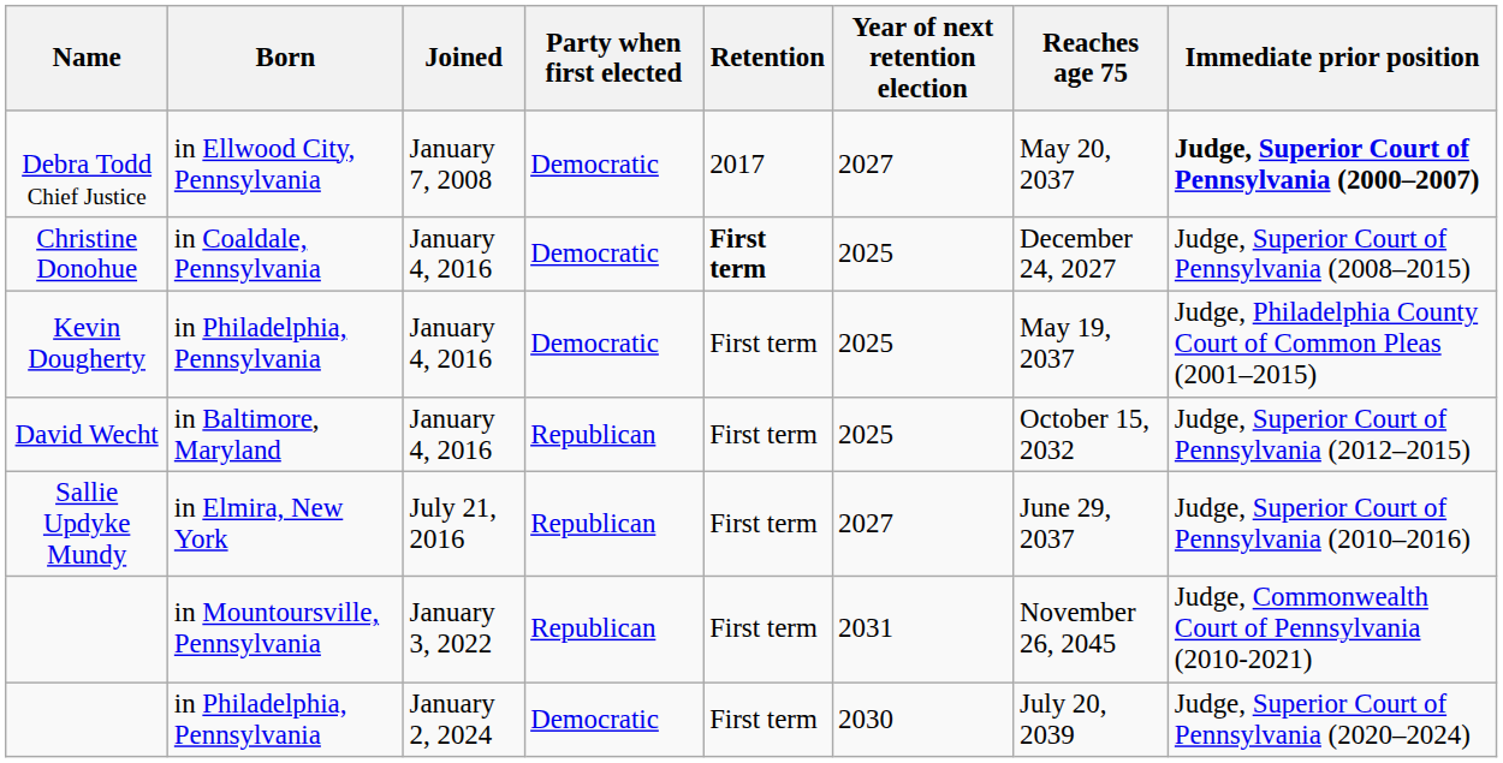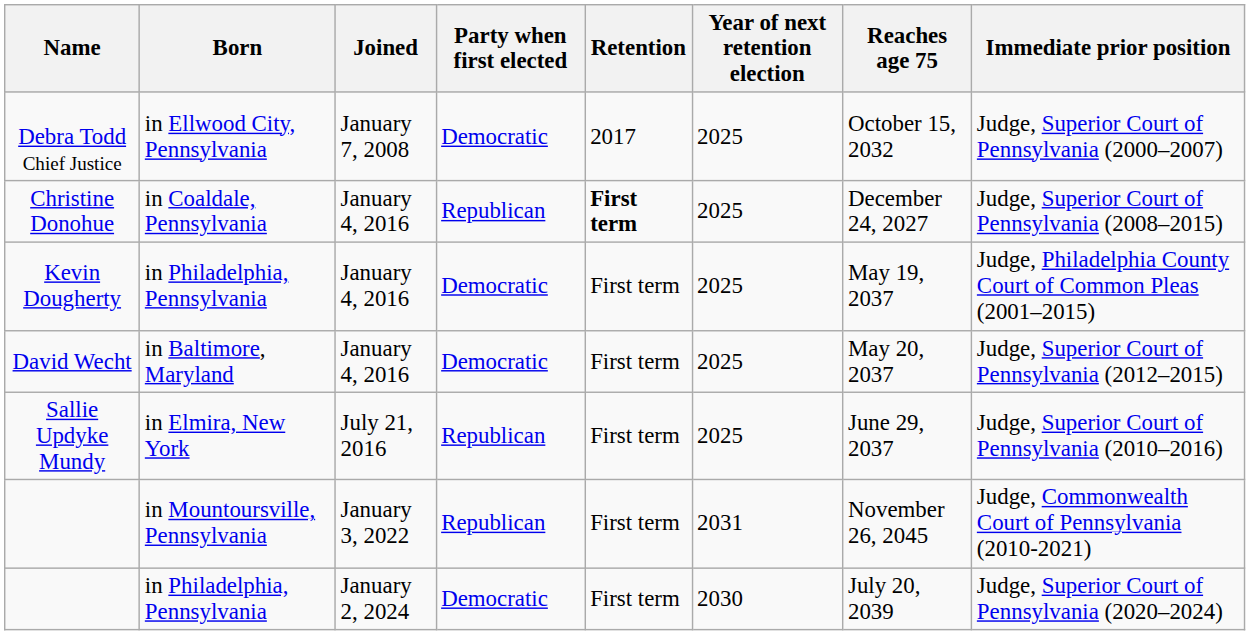Debra Todd Chief Justice | Year of next retention election: 2027 -> 2025
Debra Todd Chief Justice | Reaches age 75: May 20, 2037 -> October 15, 2032
Debra Todd Chief Justice | Immediate prior position: bold -> normal
Christine Donohue | Party when first elected: Democratic -> Republican
David Wecht | Party when first elected: Republican -> Democratic
David Wecht | Reaches age 75: October 15, 2032 -> May 20, 2037
Sallie Updyke Mundy | Year of next retention election: 2027 -> 2025
